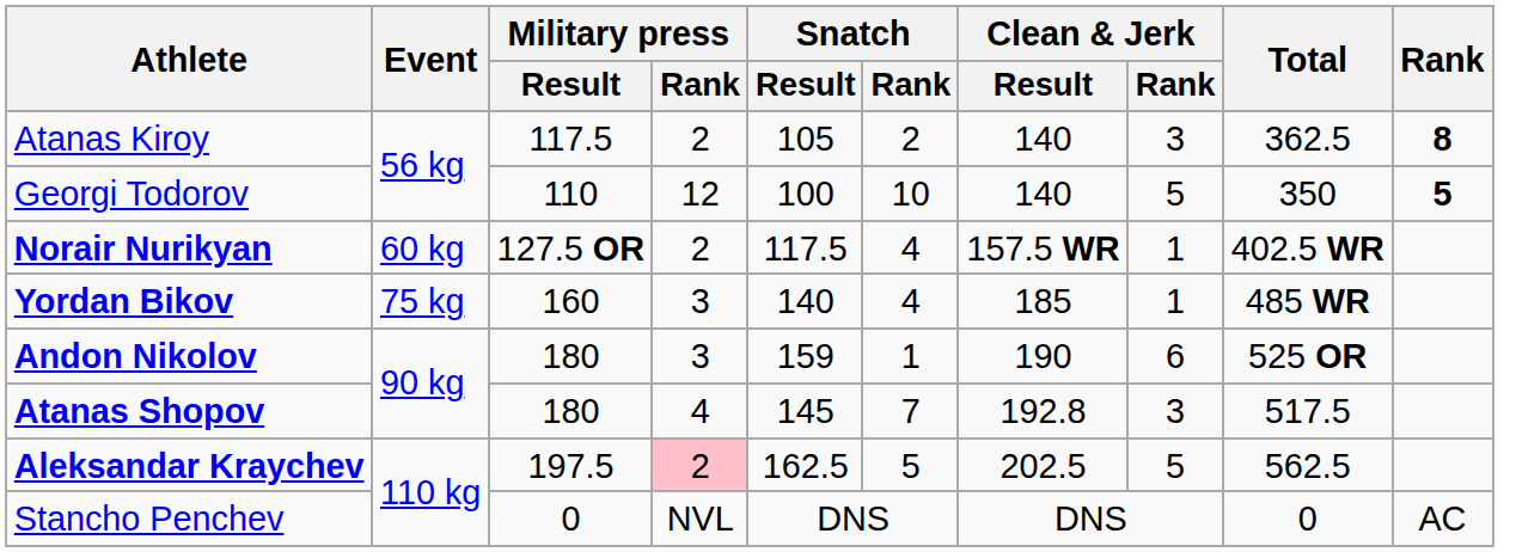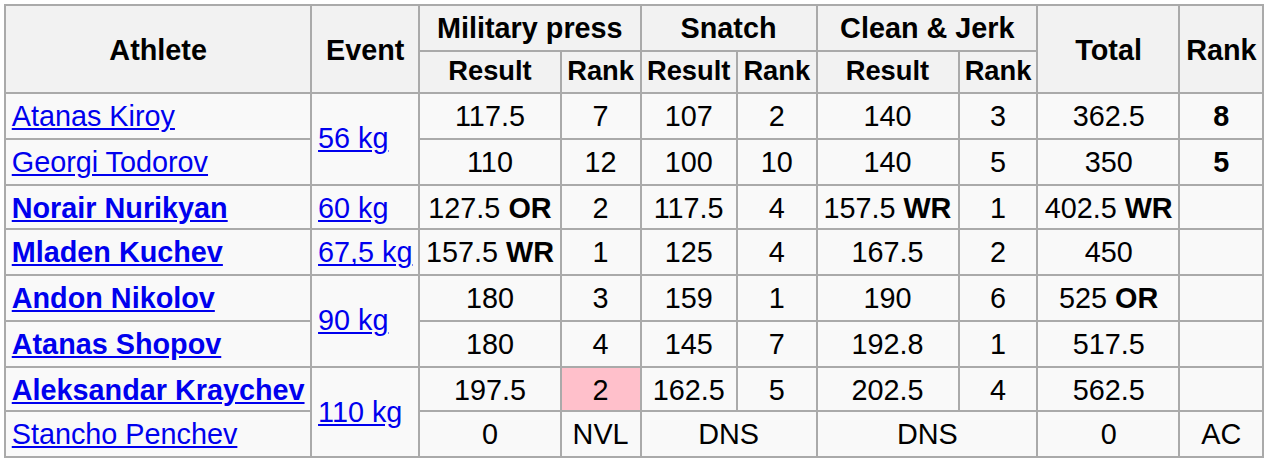Atanas Kiroy | Military press / Rank: 2 -> 7
Atanas Kiroy | Snatch / Result: 105 -> 107
+ row: Mladen Kuchev | 67,5 kg | 157.5 WR | 1 | 125 | 4 | 167.5 | 2 | 450
- row: Yordan Bikov | 75 kg | 160 | 3 | 140 | 4 | 185 | 1 | 485 WR
Atanas Shopov | Clean & Jerk / Rank: 3 -> 1
Aleksandar Kraychev | Clean & Jerk / Rank: 5 -> 4
